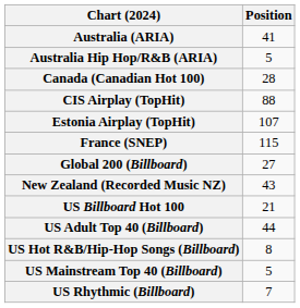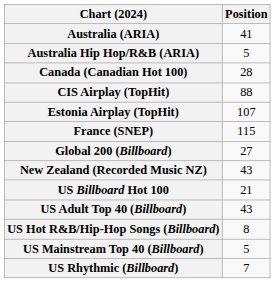US Adult Top 40 (Billboard) | Position: 44 -> 43
